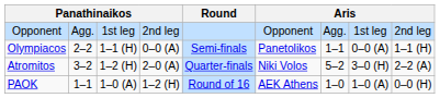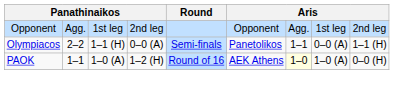- row: Atromitos | 3–2 | 1–2 (H) | 2–0 (A) | Quarter-finals | Niki Volos | 5–2 | 3–0 (H) | 2–2 (A)
PAOK | column 7: no background -> lightyellow background
